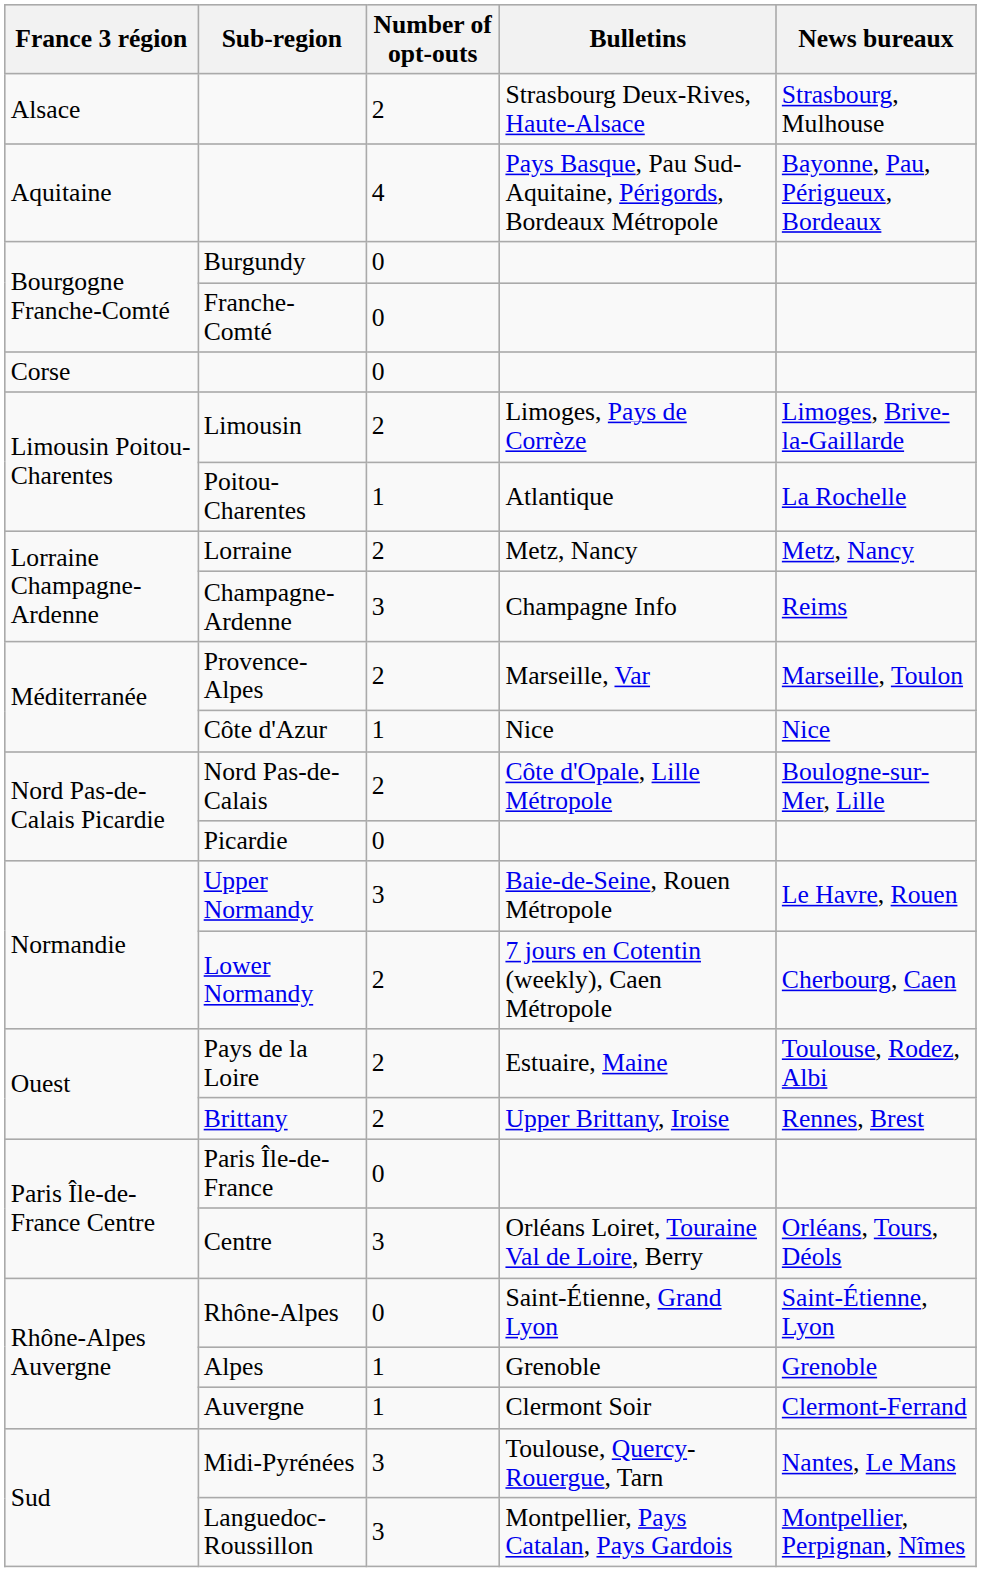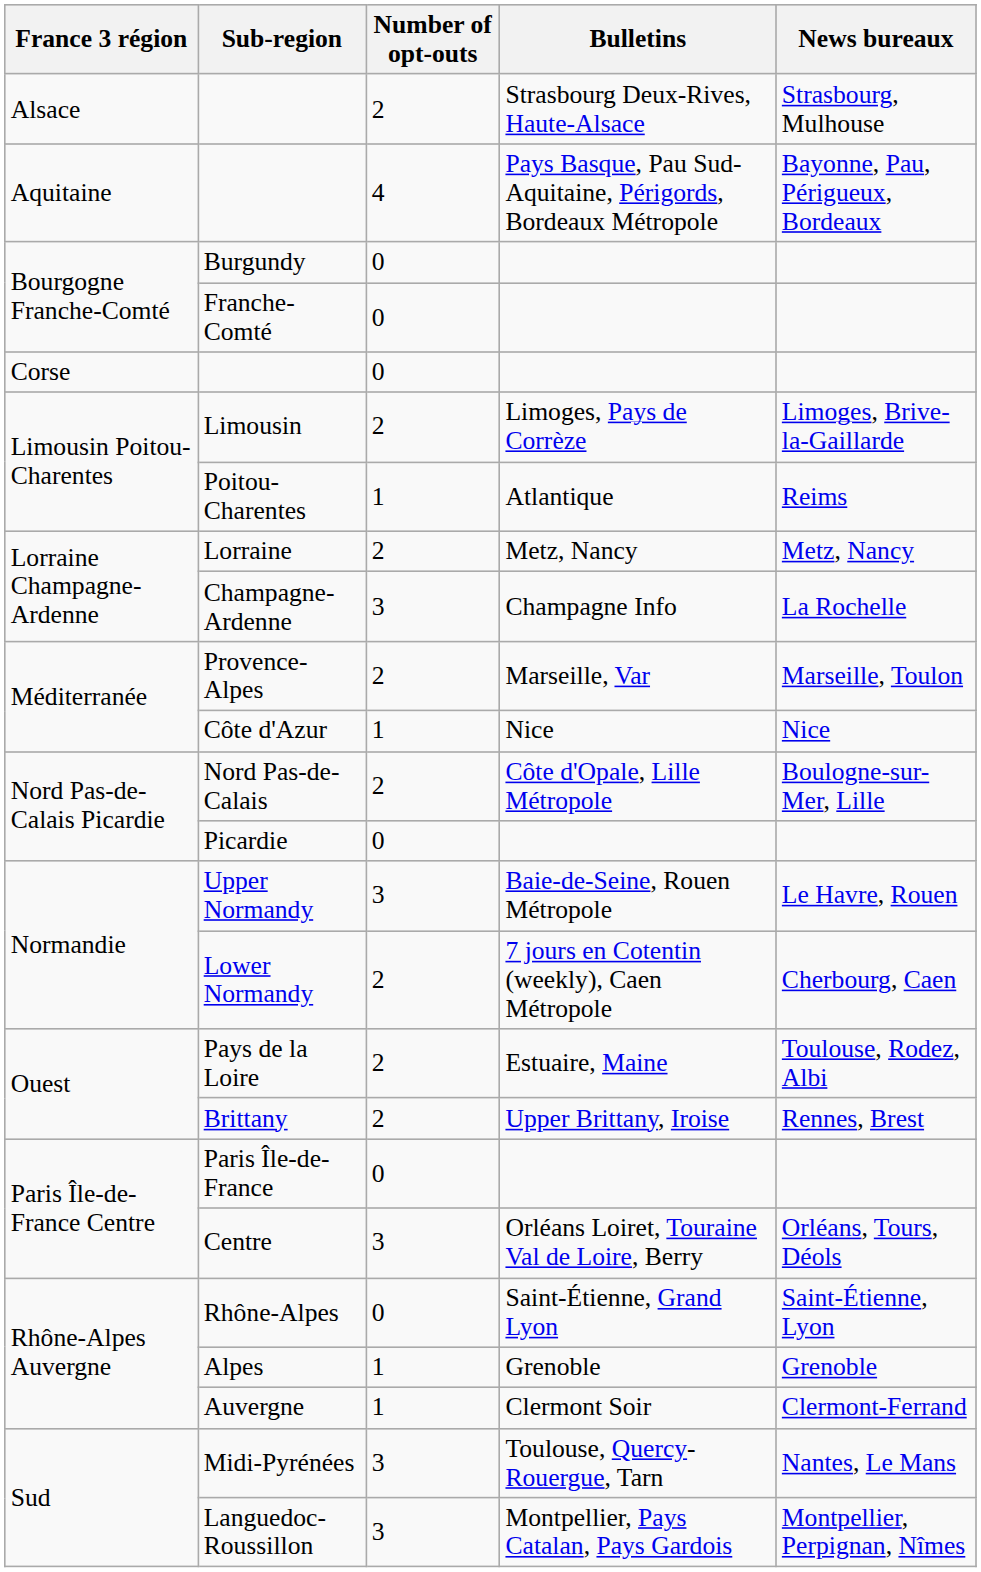Poitou-Charentes | News bureaux: La Rochelle -> Reims
Champagne-Ardenne | News bureaux: Reims -> La Rochelle
